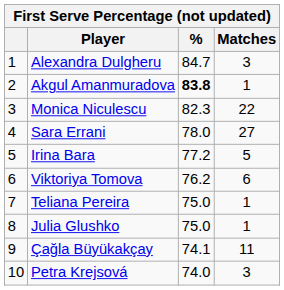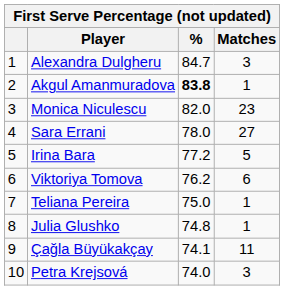Monica Niculescu | %: 82.3 -> 82.0
Monica Niculescu | Matches: 22 -> 23
Julia Glushko | %: 75.0 -> 74.8
